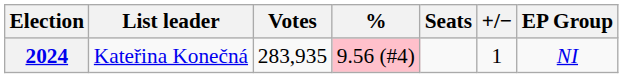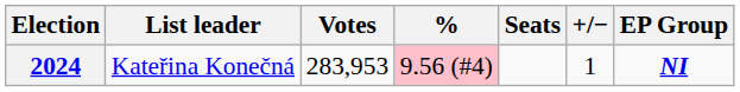2024 | Votes: 283,935 -> 283,953
2024 | EP Group: normal -> bold
